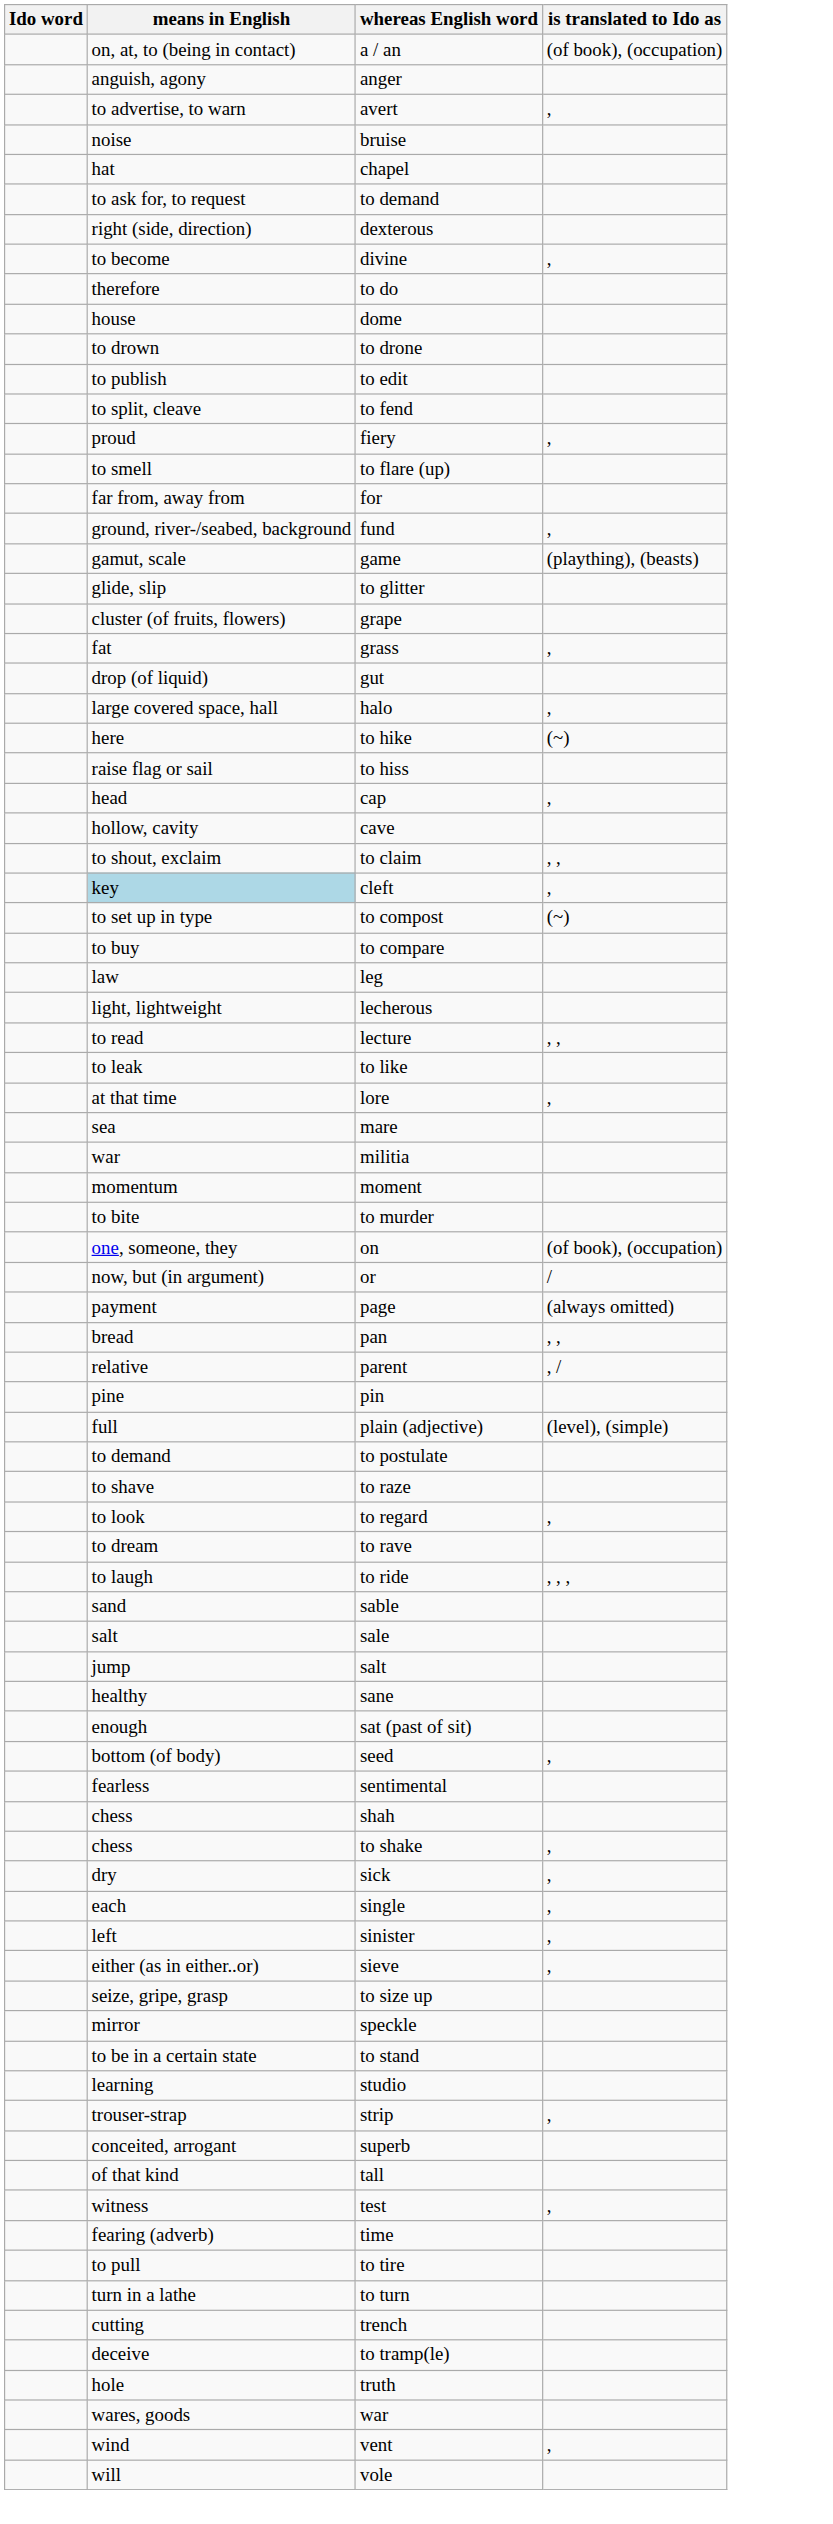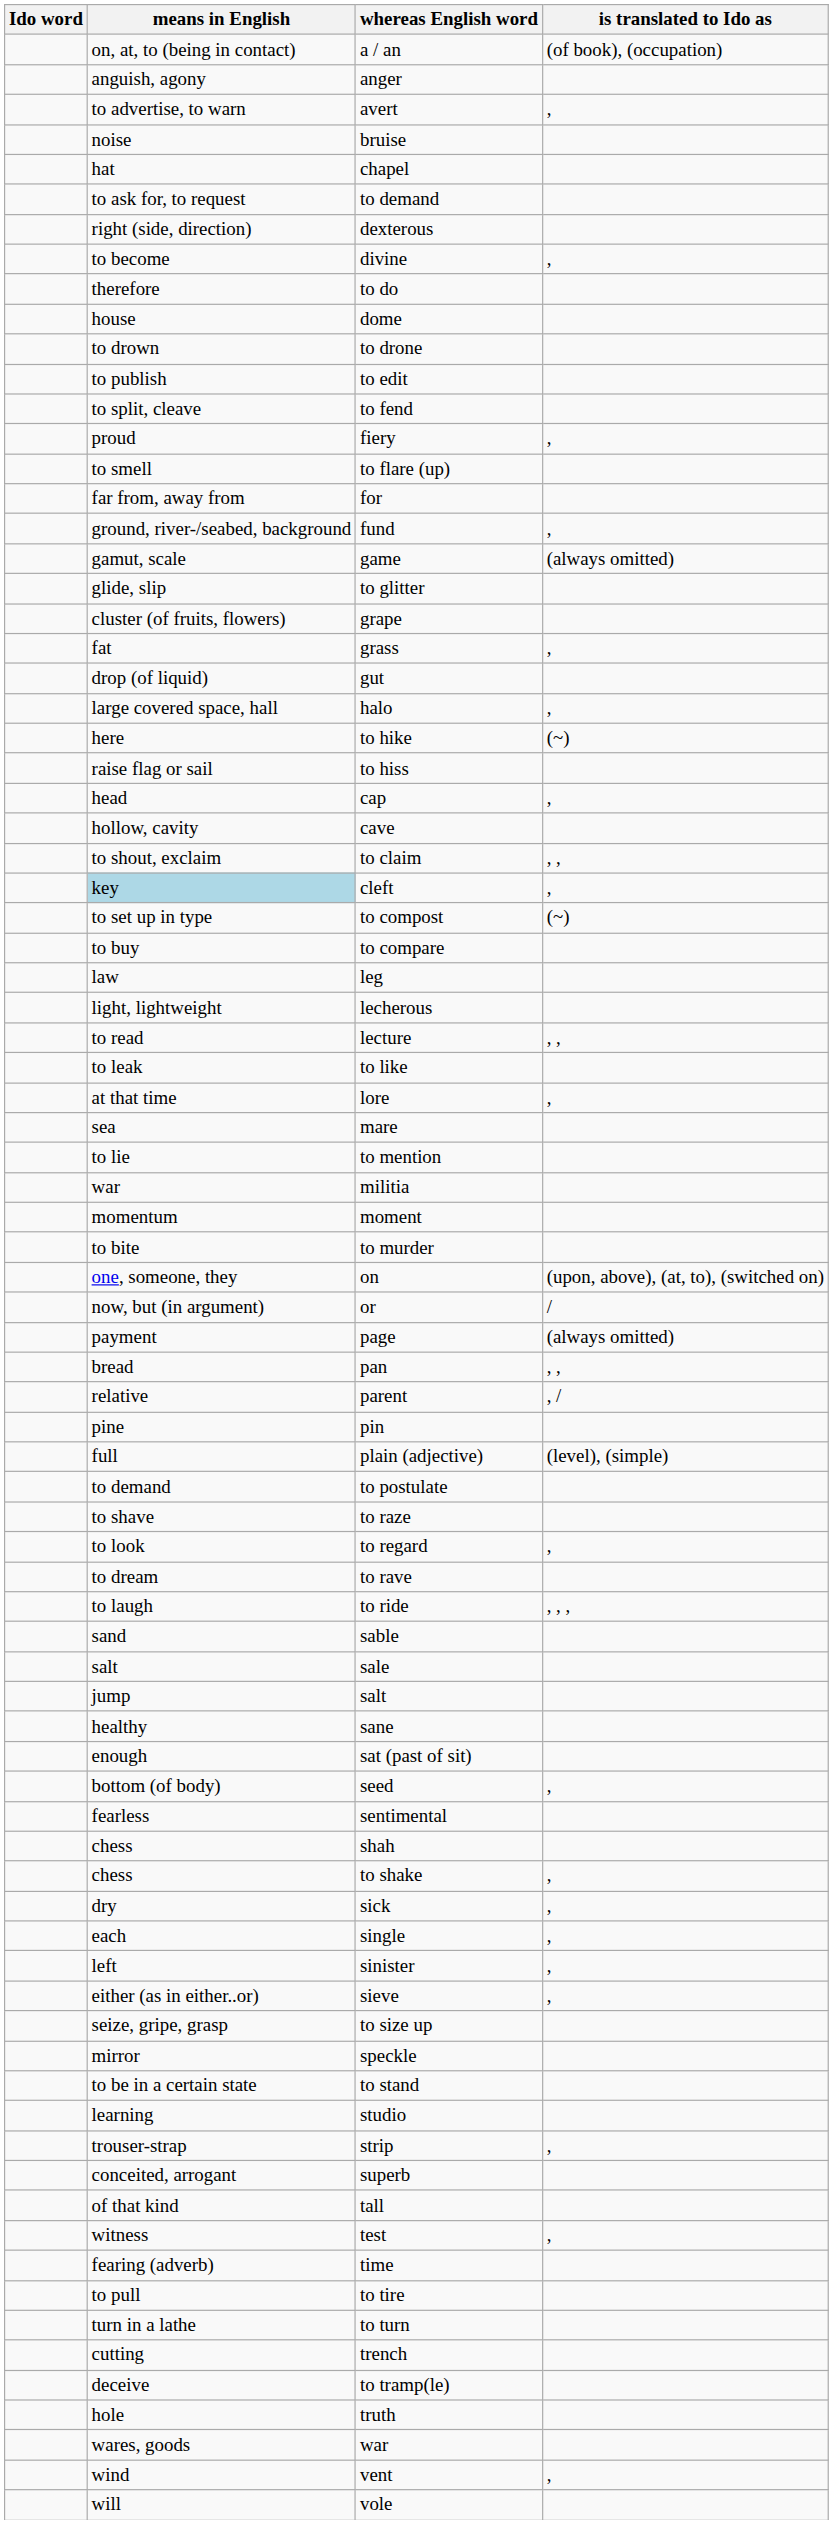game | is translated to Ido as: (plaything), (beasts) -> (always omitted)
+ row: to lie | to mention
on | is translated to Ido as: (of book), (occupation) -> (upon, above), (at, to), (switched on)
